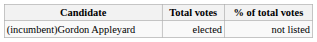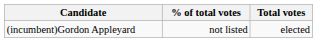columns swapped: Total votes <-> % of total votes
